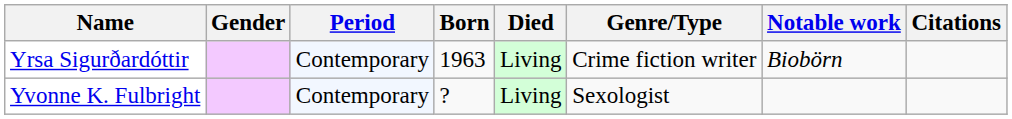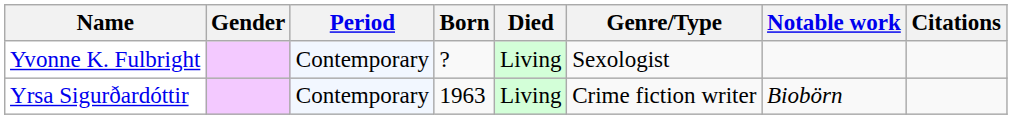rows swapped: Yrsa Sigurðardóttir <-> Yvonne K. Fulbright
